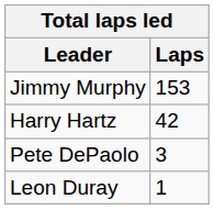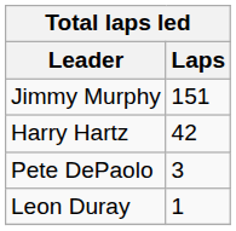Jimmy Murphy | Laps: 153 -> 151
